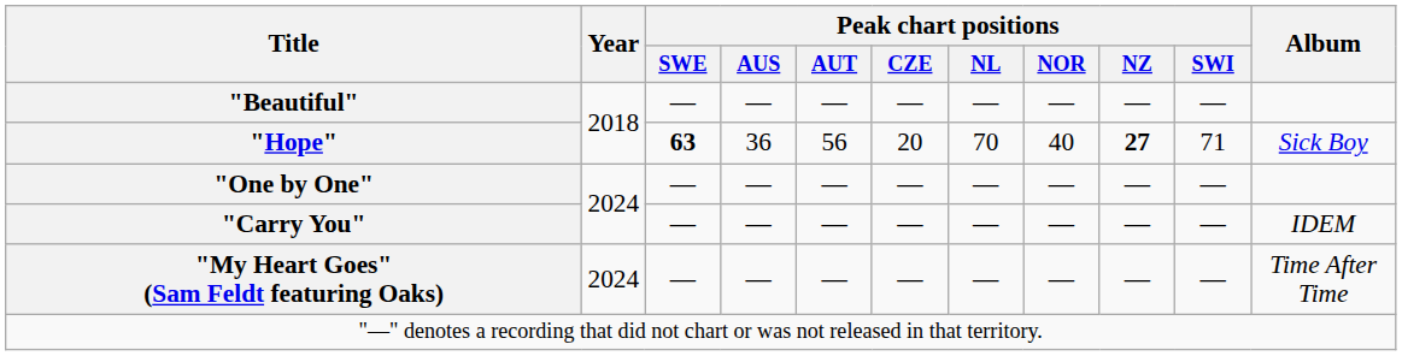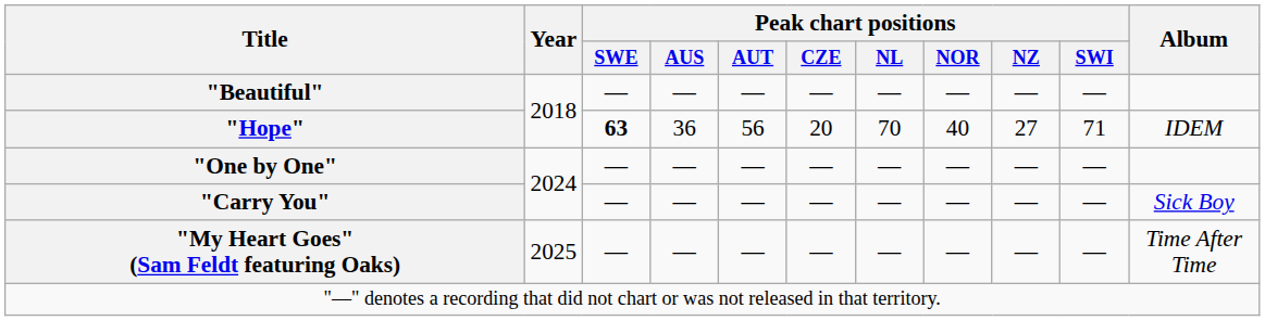"Hope" | Peak chart positions / NZ: bold -> normal
"Hope" | Album: Sick Boy -> IDEM
"Carry You" | Album: IDEM -> Sick Boy
"My Heart Goes" (Sam Feldt featuring Oaks) | Year: 2024 -> 2025
